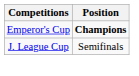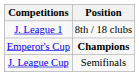+ row: J. League 1 | 8th / 18 clubs
